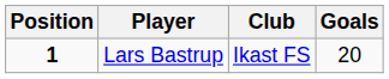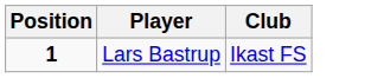- column: Goals | 20
